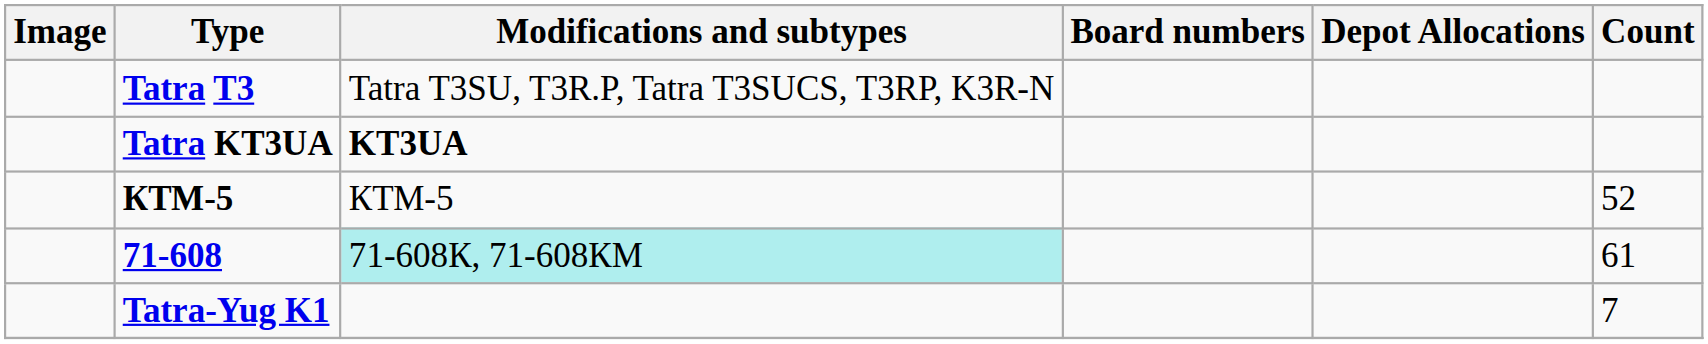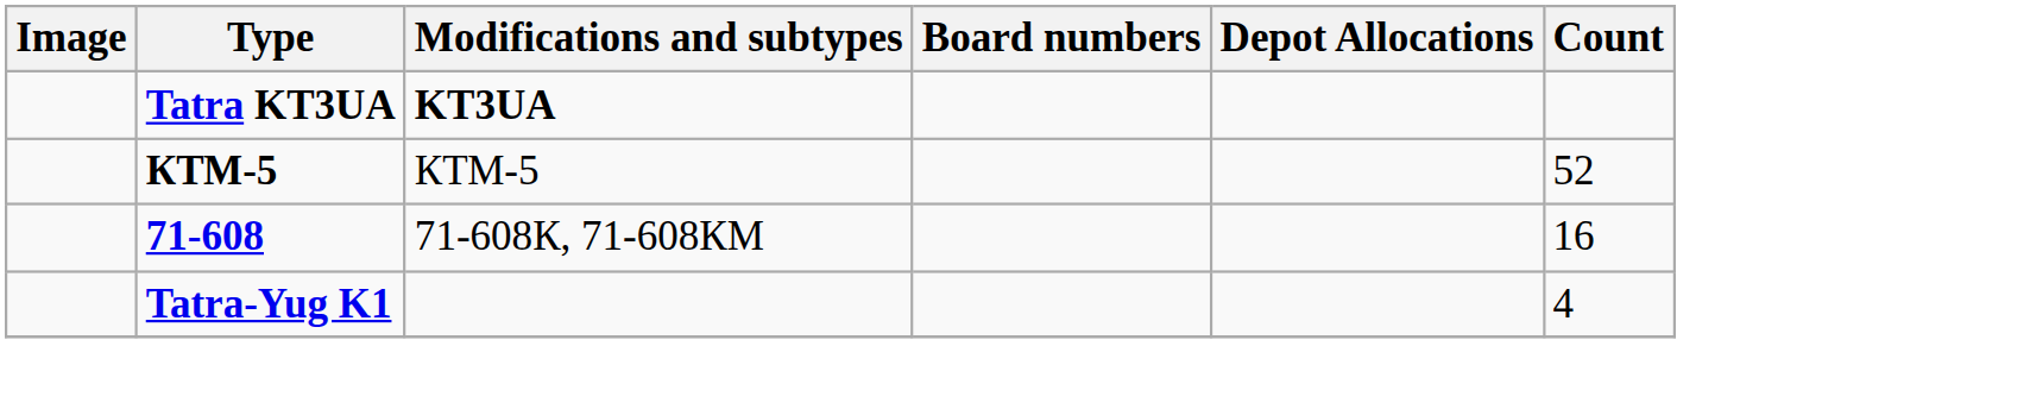- row: Tatra T3 | Tatra T3SU, T3R.P, Tatra T3SUCS, T3RP, K3R-N
71-608 | Modifications and subtypes: paleturquoise background -> no background
71-608 | Count: 61 -> 16
Tatra-Yug K1 | Count: 7 -> 4
